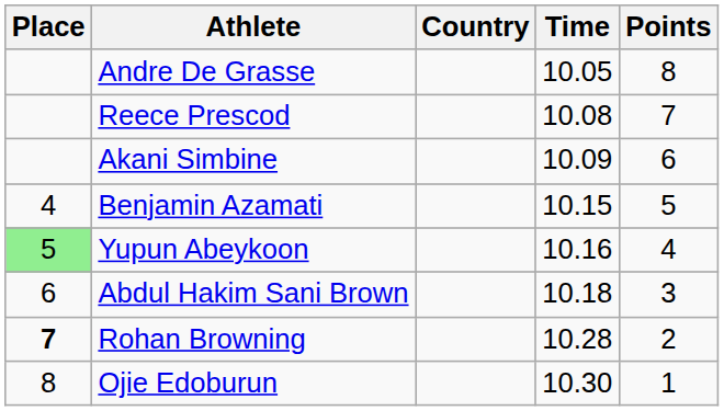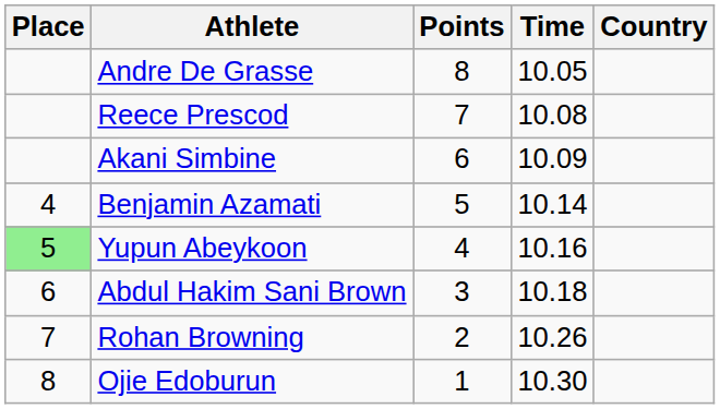columns swapped: Country <-> Points
Benjamin Azamati | Time: 10.15 -> 10.14
Rohan Browning | Place: bold -> normal
Rohan Browning | Time: 10.28 -> 10.26
